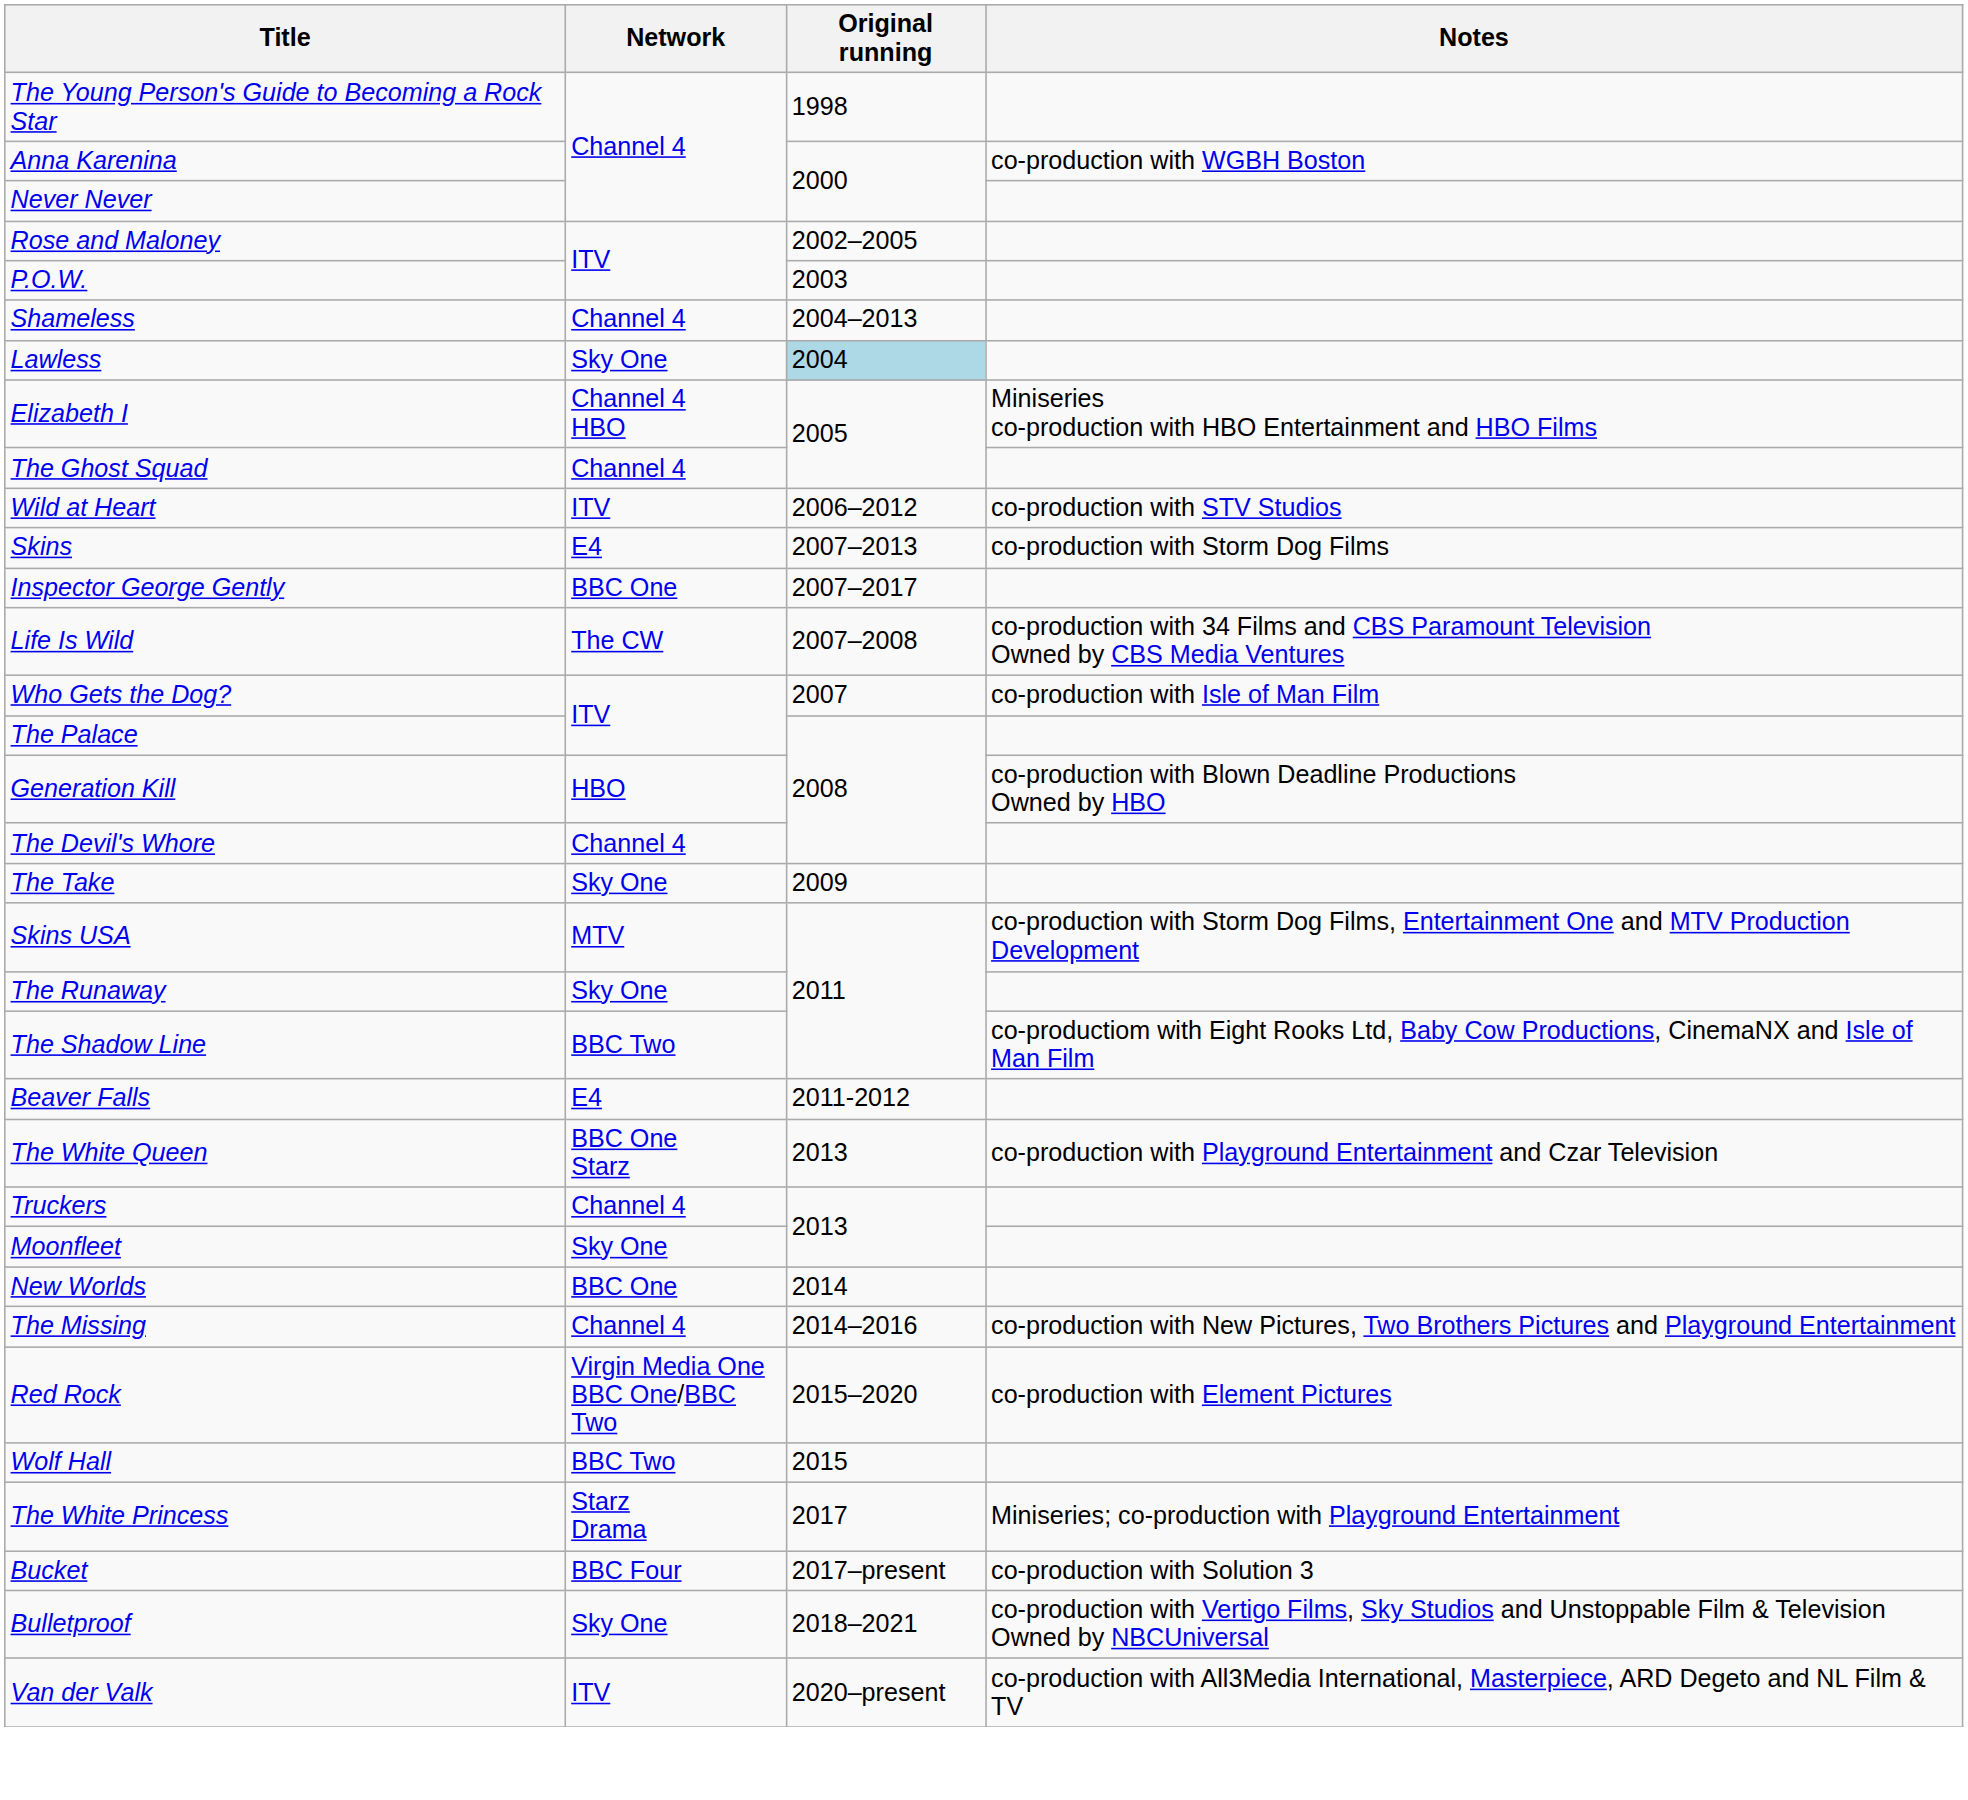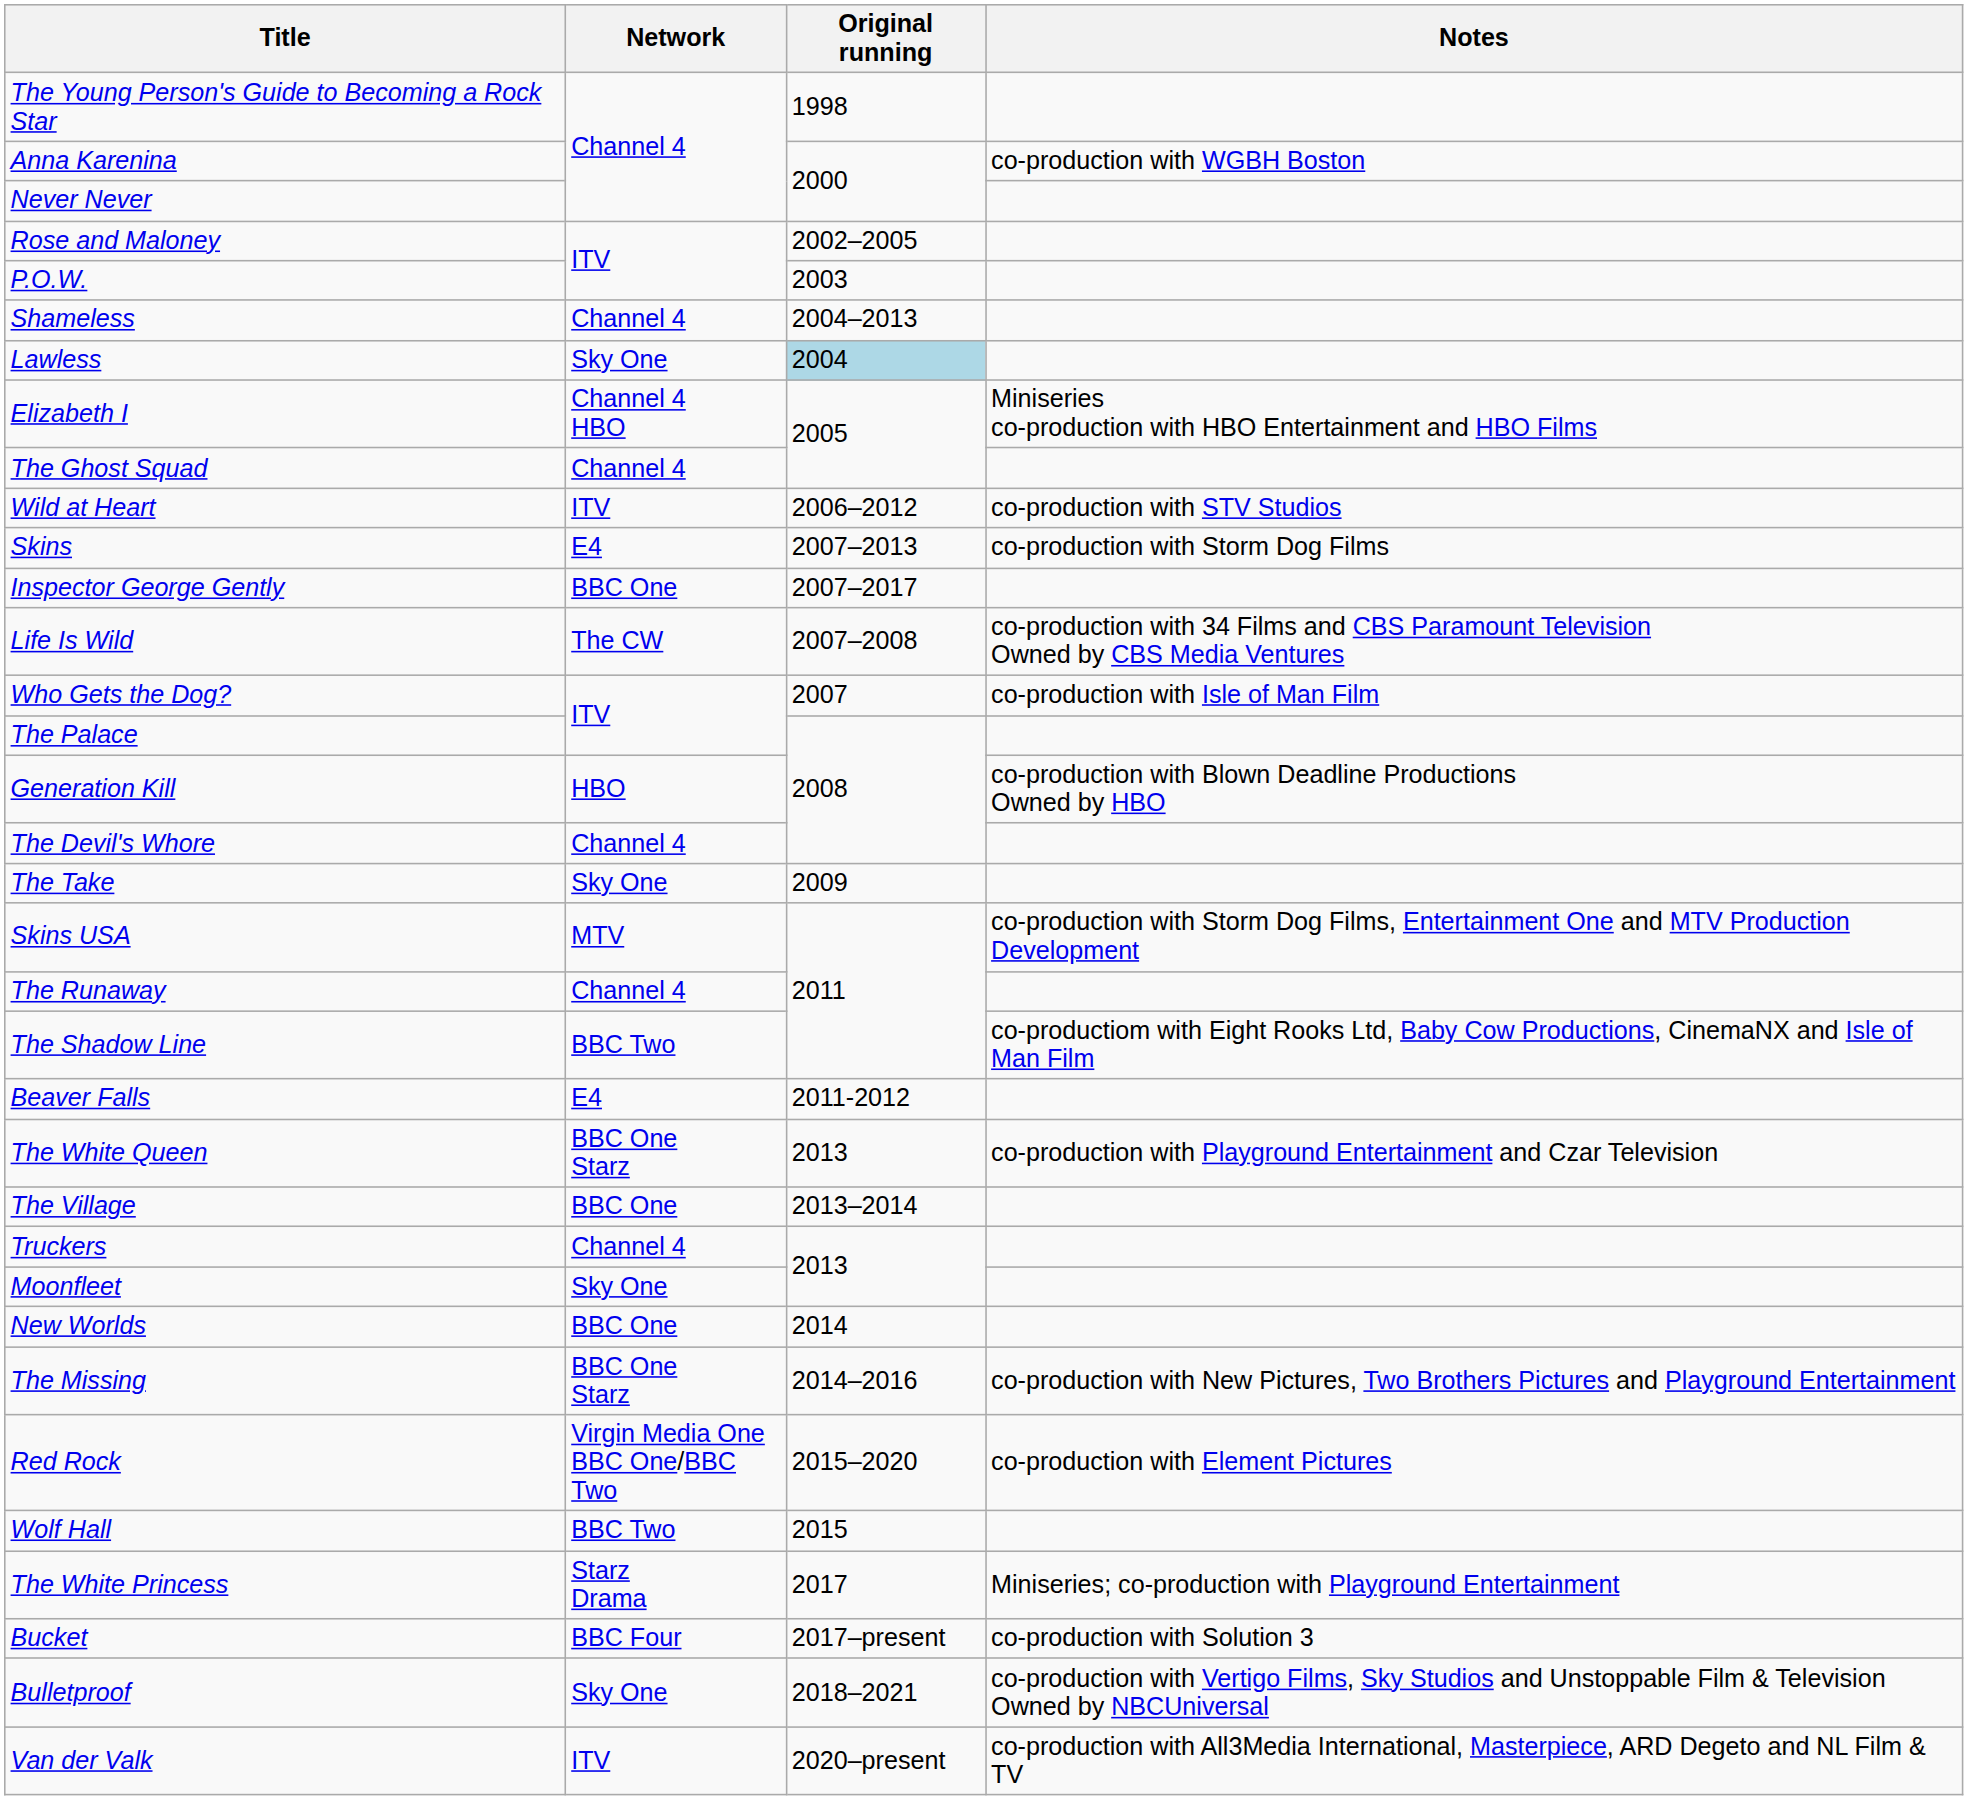The Runaway | Network: Sky One -> Channel 4
+ row: The Village | BBC One | 2013–2014
The Missing | Network: Channel 4 -> BBC One Starz
